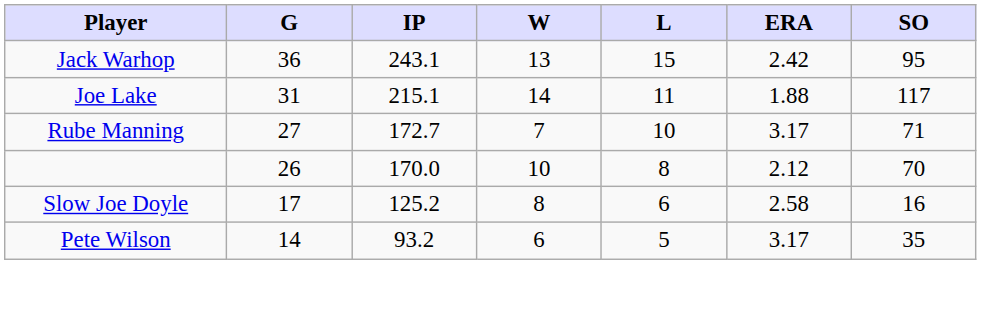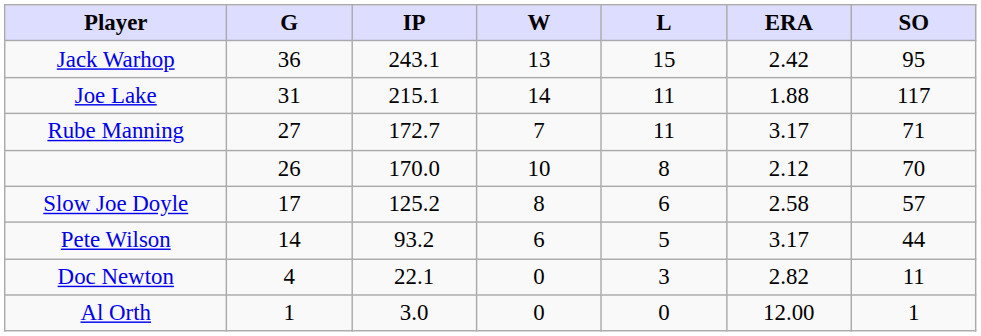Rube Manning | L: 10 -> 11
Slow Joe Doyle | SO: 16 -> 57
Pete Wilson | SO: 35 -> 44
+ row: Doc Newton | 4 | 22.1 | 0 | 3 | 2.82 | 11
+ row: Al Orth | 1 | 3.0 | 0 | 0 | 12.00 | 1
